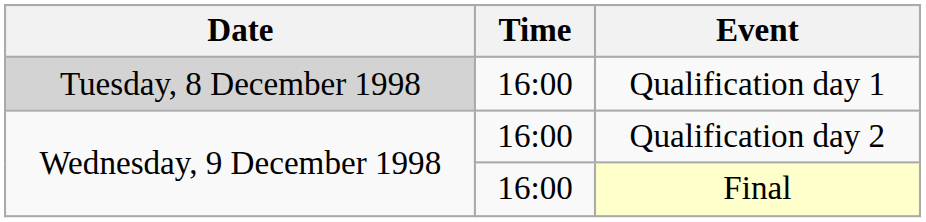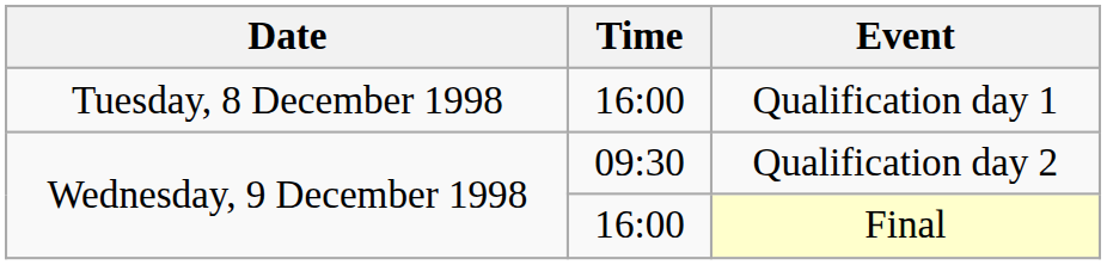Qualification day 1 | Date: lightgrey background -> no background
Qualification day 2 | Time: 16:00 -> 09:30
